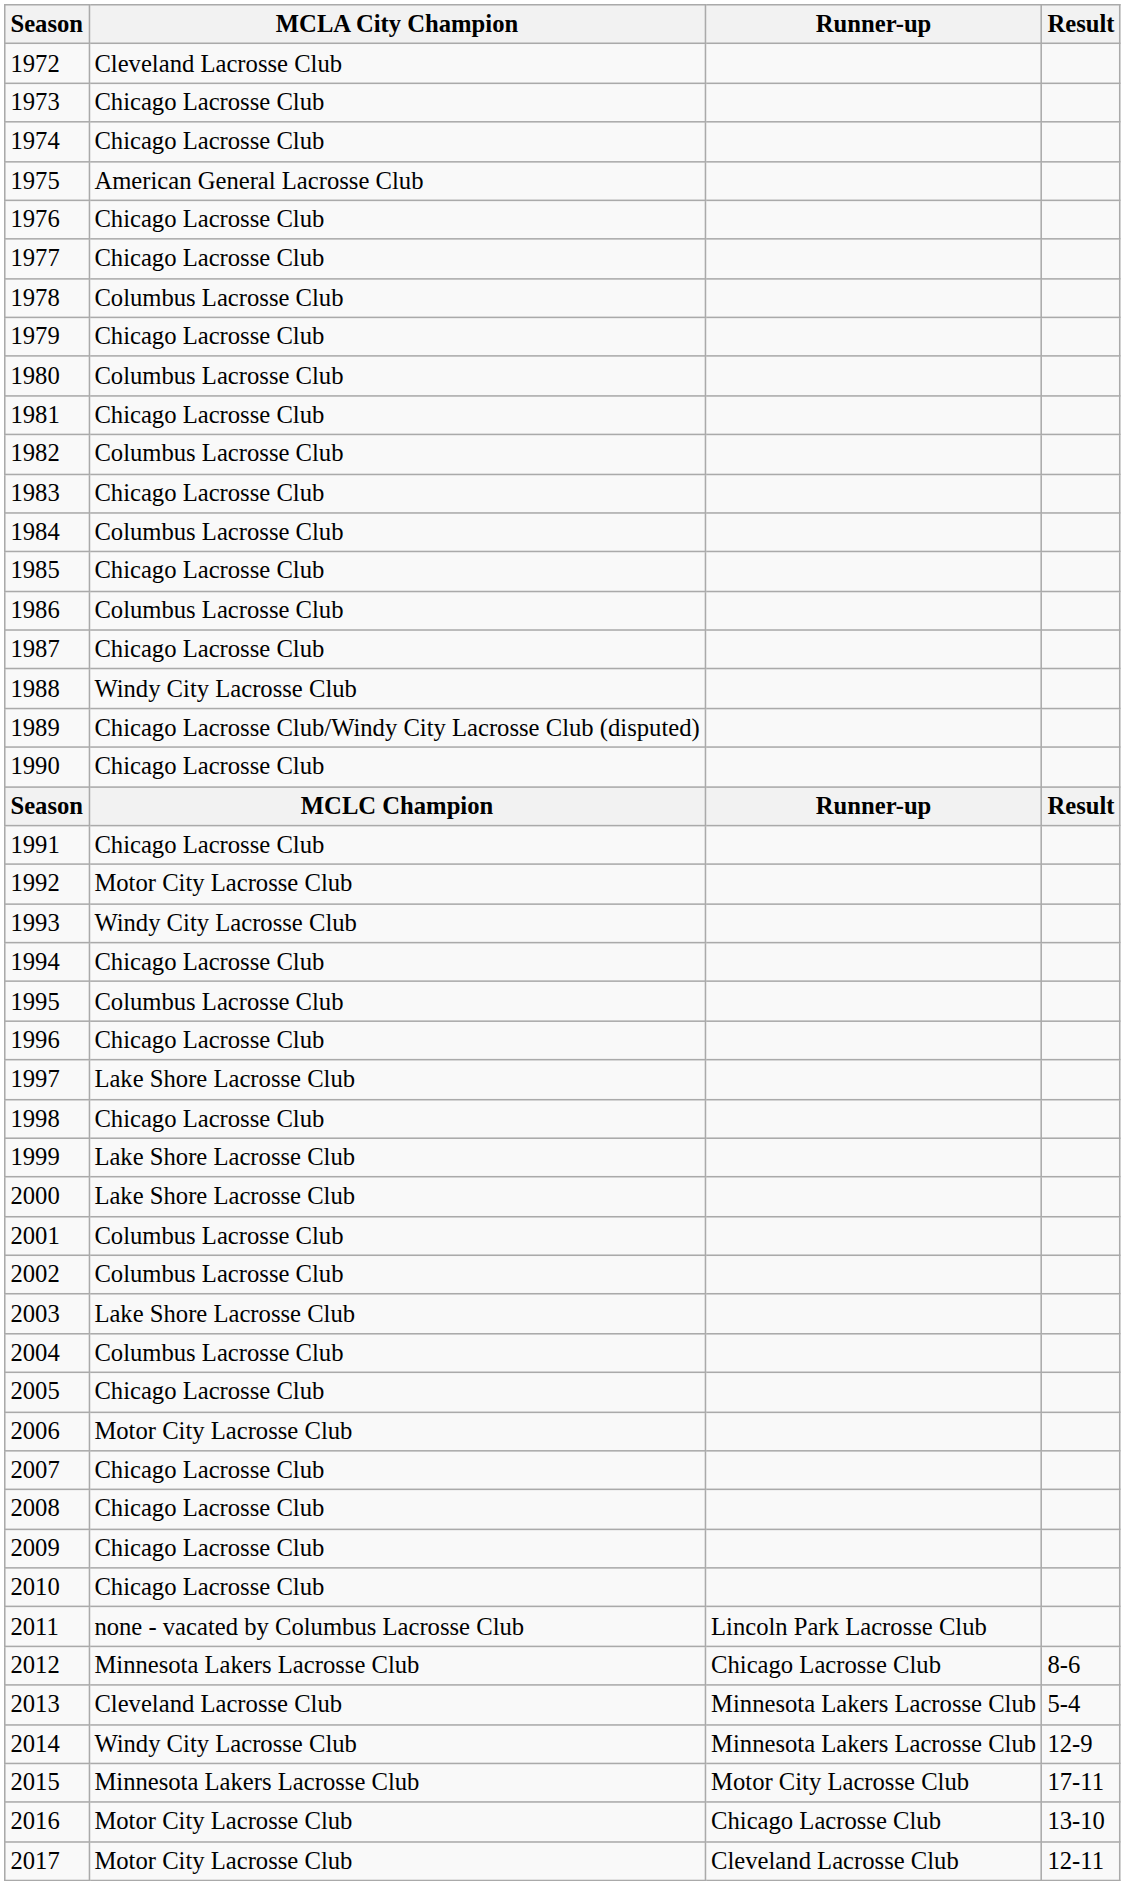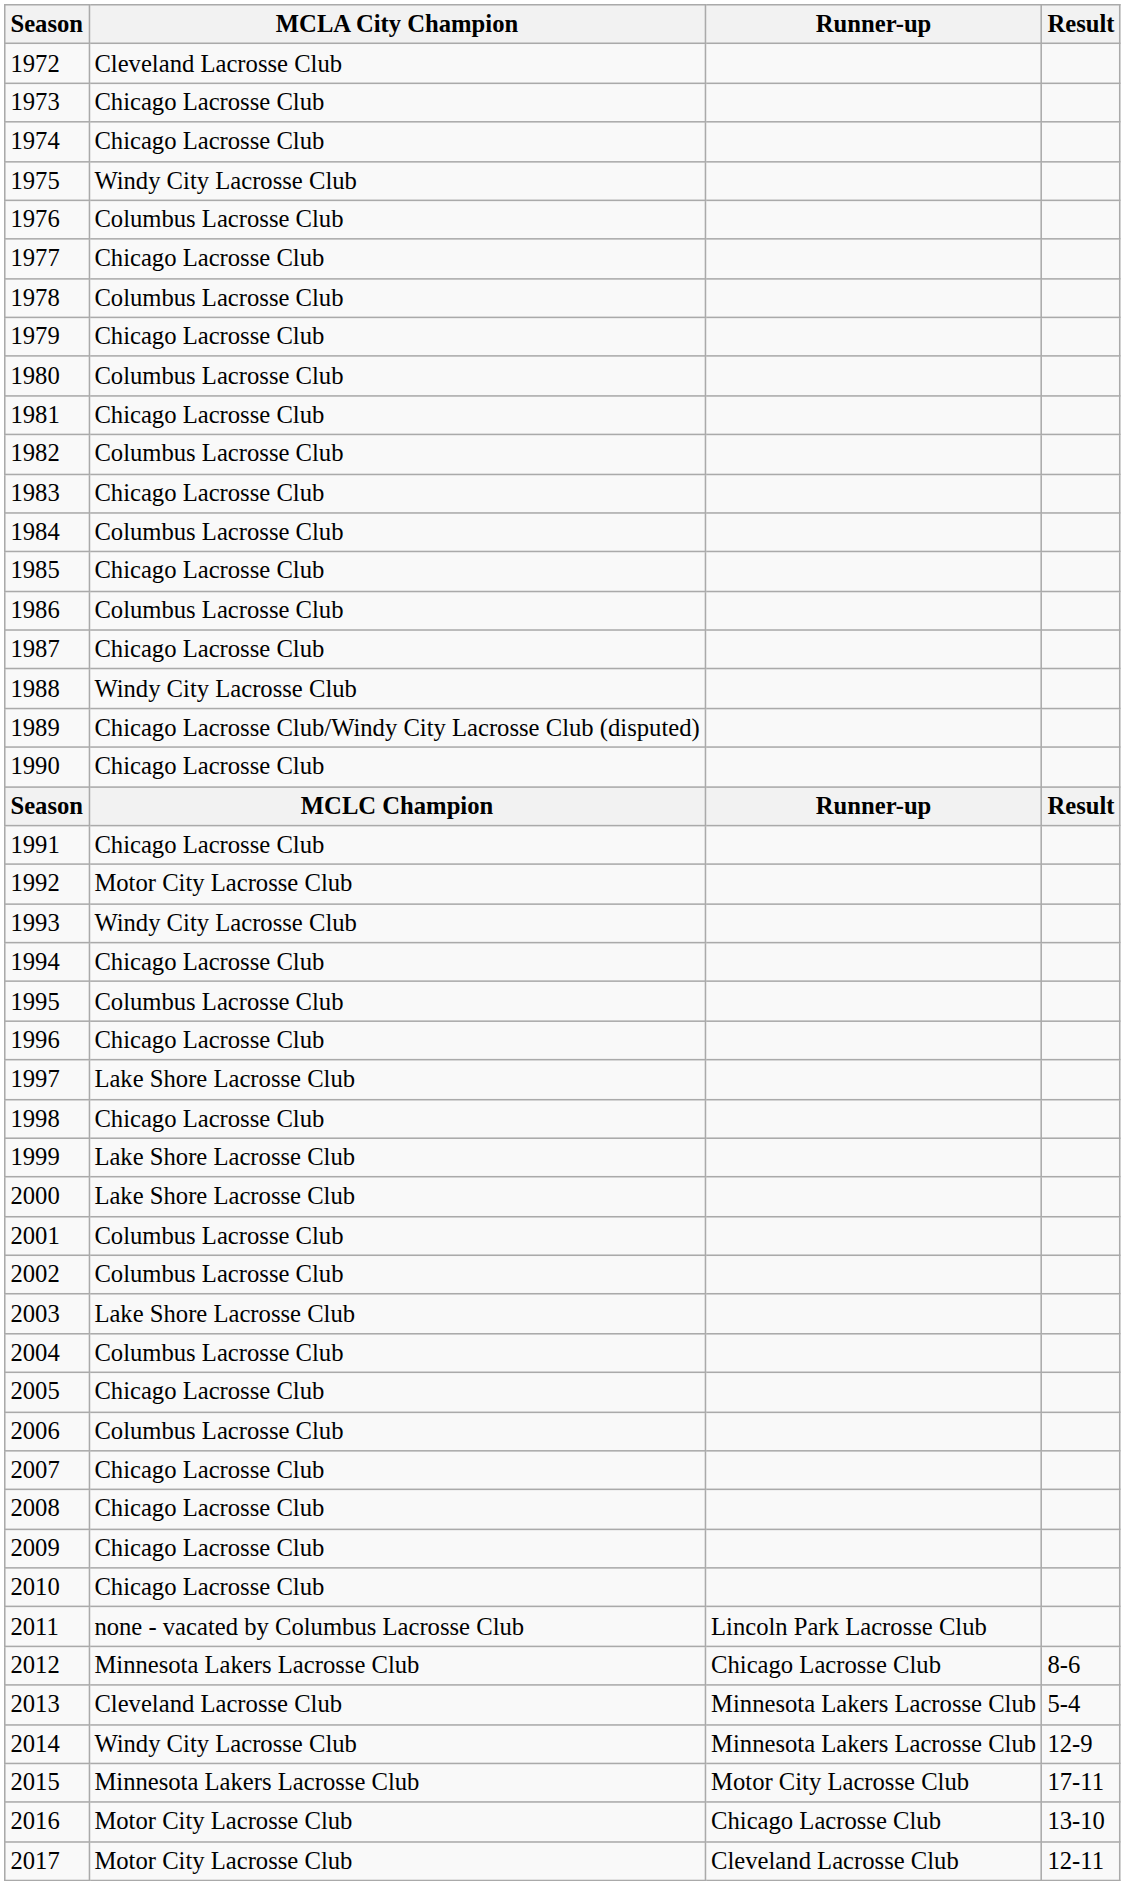1975 | MCLA City Champion: American General Lacrosse Club -> Windy City Lacrosse Club
1976 | MCLA City Champion: Chicago Lacrosse Club -> Columbus Lacrosse Club
2006 | MCLA City Champion: Motor City Lacrosse Club -> Columbus Lacrosse Club
